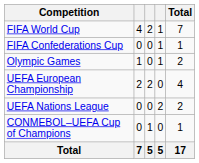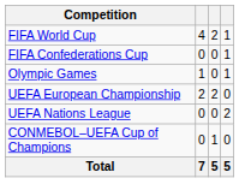- column: Total | 7 | 1 | 2 | 4 | 2 | 1 | 17
